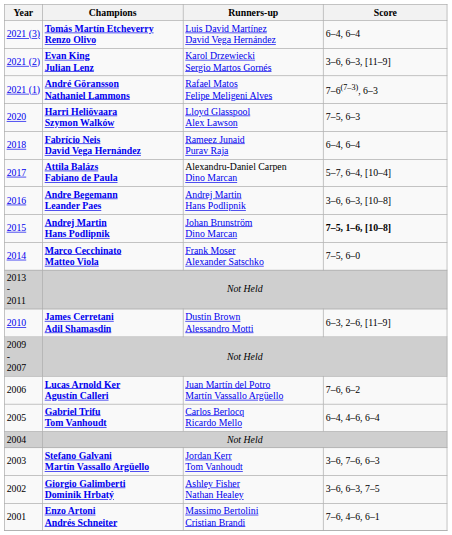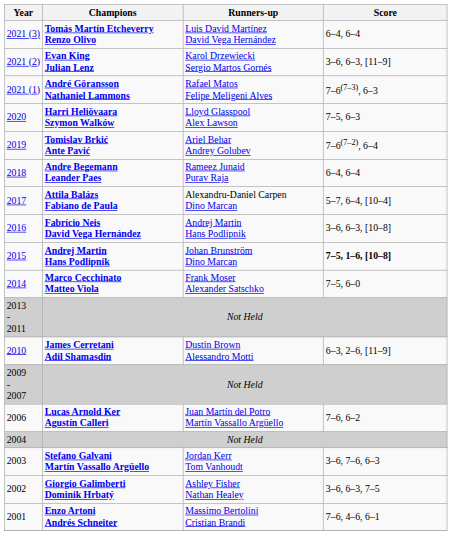+ row: 2019 | Tomislav Brkić Ante Pavić | Ariel Behar Andrey Golubev | 7–6(7–2), 6–4
2018 | Champions: Fabrício Neis David Vega Hernández -> Andre Begemann Leander Paes
2016 | Champions: Andre Begemann Leander Paes -> Fabrício Neis David Vega Hernández
- row: 2005 | Gabriel Trifu Tom Vanhoudt | Carlos Berlocq Ricardo Mello | 6–4, 4–6, 6–4
